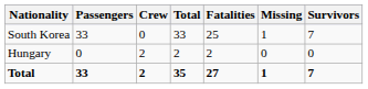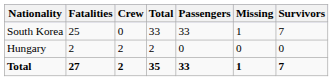columns swapped: Passengers <-> Fatalities
